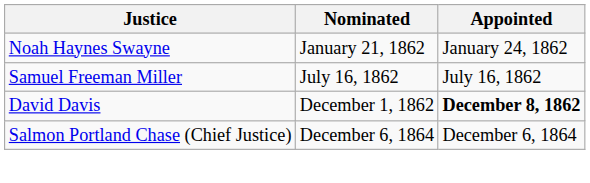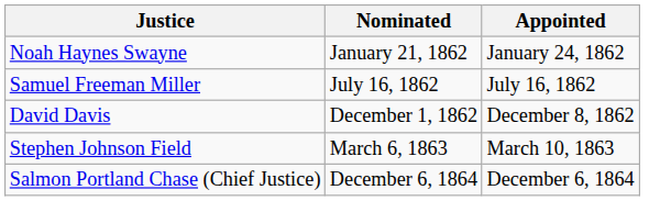David Davis | Appointed: bold -> normal
+ row: Stephen Johnson Field | March 6, 1863 | March 10, 1863
